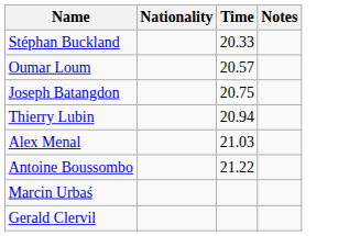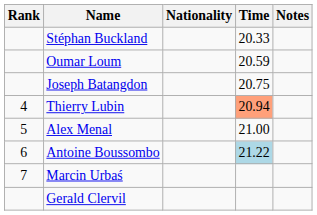+ column: Rank | 4 | 5 | 6 | 7
Oumar Loum | Time: 20.57 -> 20.59
Thierry Lubin | Time: no background -> lightsalmon background
Alex Menal | Time: 21.03 -> 21.00
Antoine Boussombo | Time: no background -> lightblue background
